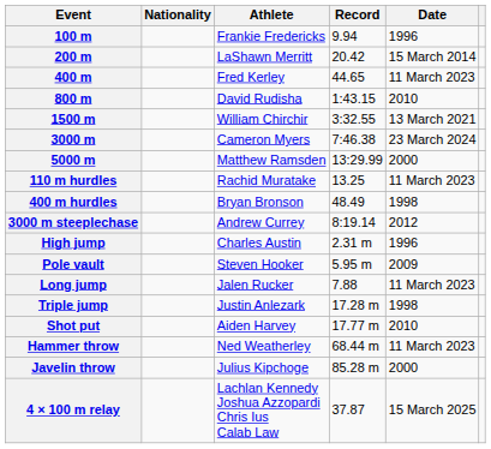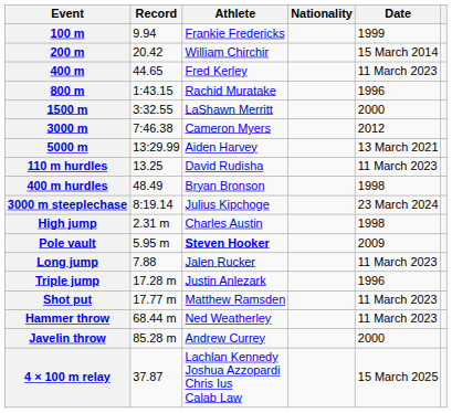columns swapped: Record <-> Nationality
100 m | Date: 1996 -> 1999
200 m | Athlete: LaShawn Merritt -> William Chirchir
800 m | Athlete: David Rudisha -> Rachid Muratake
800 m | Date: 2010 -> 1996
1500 m | Athlete: William Chirchir -> LaShawn Merritt
1500 m | Date: 13 March 2021 -> 2000
3000 m | Date: 23 March 2024 -> 2012
5000 m | Athlete: Matthew Ramsden -> Aiden Harvey
5000 m | Date: 2000 -> 13 March 2021
110 m hurdles | Athlete: Rachid Muratake -> David Rudisha
3000 m steeplechase | Athlete: Andrew Currey -> Julius Kipchoge
3000 m steeplechase | Date: 2012 -> 23 March 2024
High jump | Date: 1996 -> 1998
Pole vault | Athlete: normal -> bold
Triple jump | Date: 1998 -> 1996
Shot put | Athlete: Aiden Harvey -> Matthew Ramsden
Shot put | Date: 2010 -> 11 March 2023
Javelin throw | Athlete: Julius Kipchoge -> Andrew Currey
